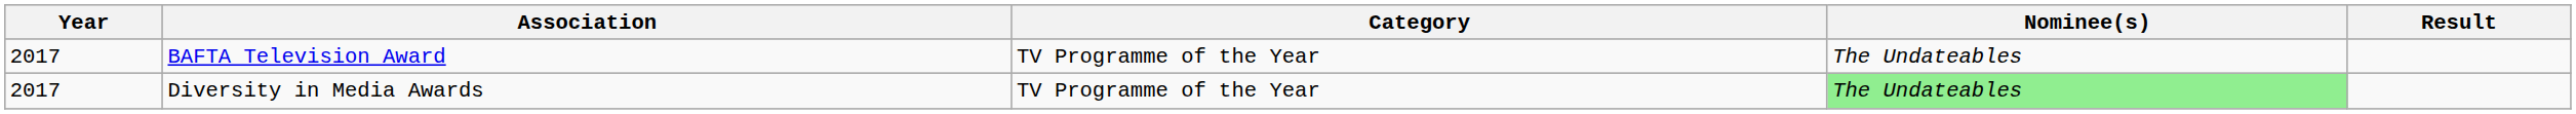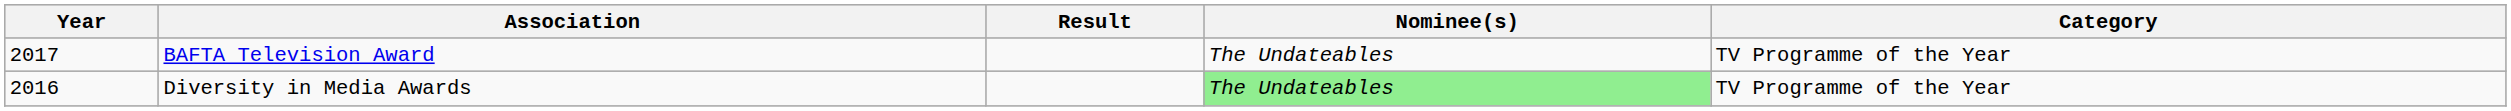columns swapped: Category <-> Result
Diversity in Media Awards | Year: 2017 -> 2016
